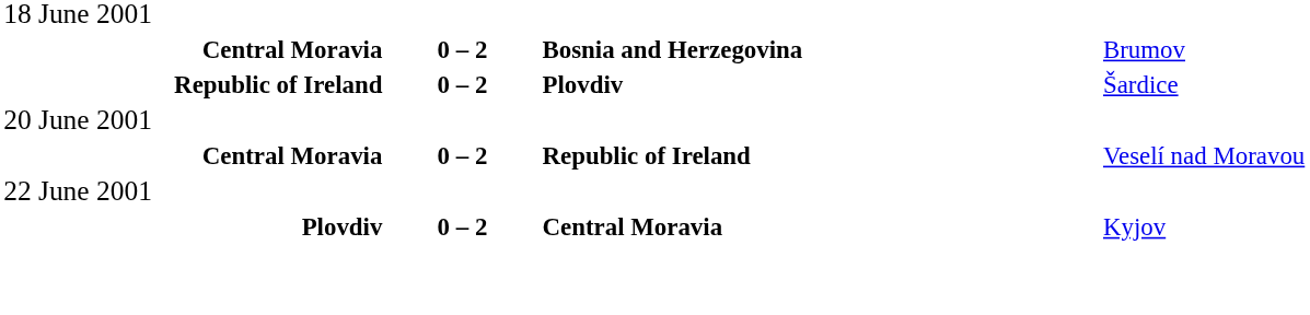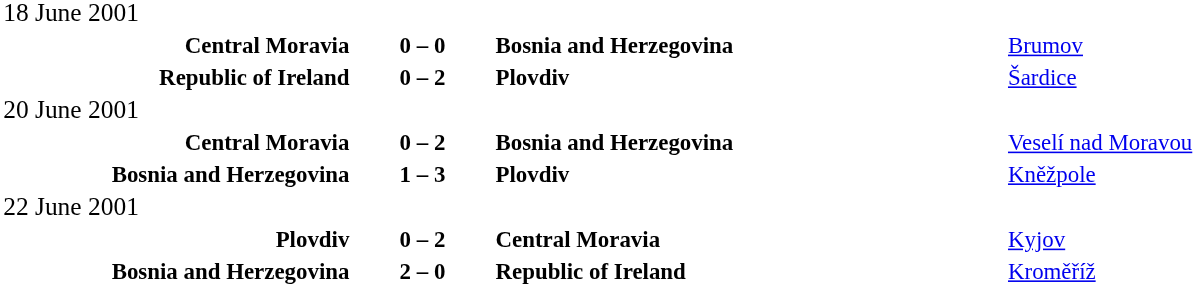Central Moravia / Brumov | column 2: 0 – 2 -> 0 – 0
Central Moravia / Veselí nad Moravou | column 3: Republic of Ireland -> Bosnia and Herzegovina
+ row: Bosnia and Herzegovina | 1 – 3 | Plovdiv | Kněžpole
+ row: Bosnia and Herzegovina | 2 – 0 | Republic of Ireland | Kroměříž
